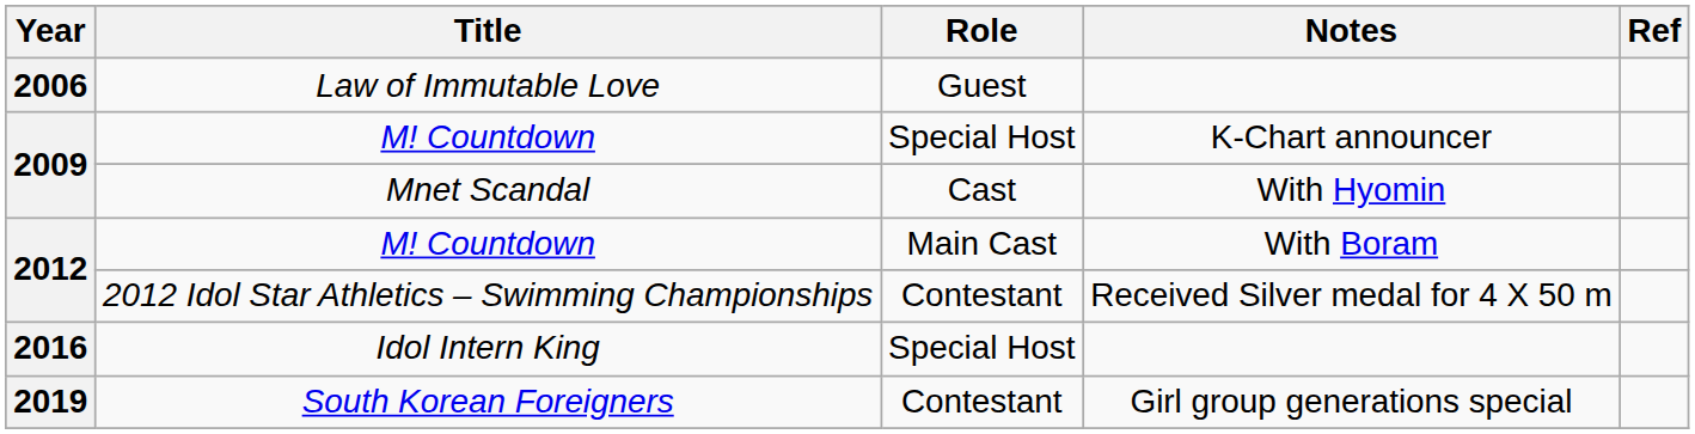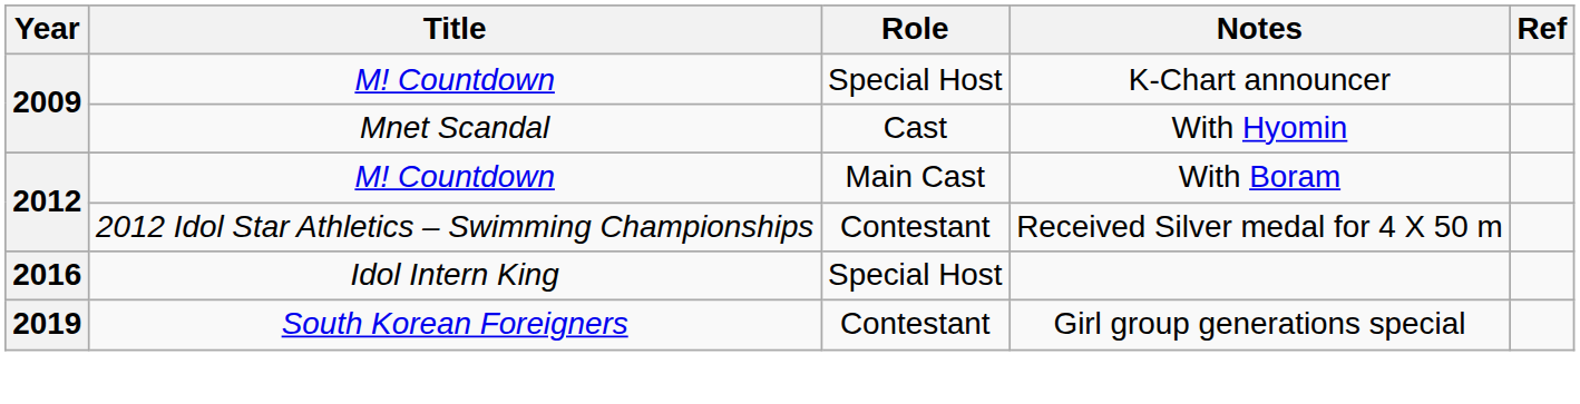- row: 2006 | Law of Immutable Love | Guest
